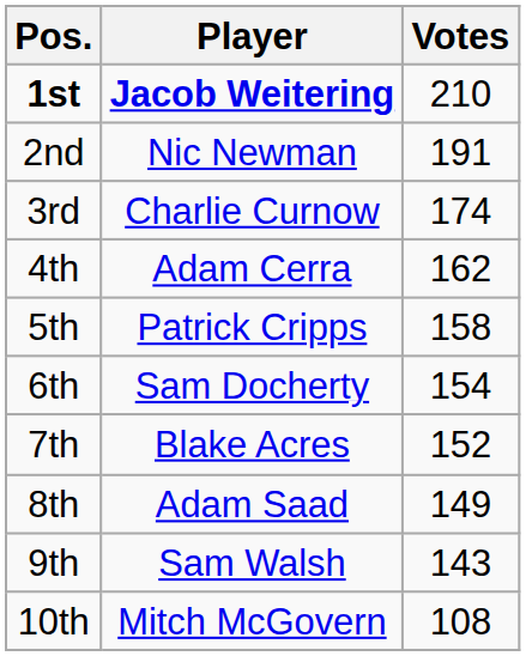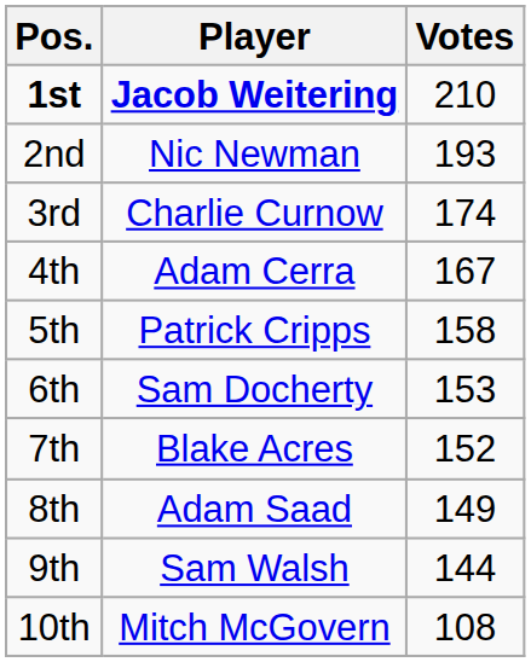2nd | Votes: 191 -> 193
4th | Votes: 162 -> 167
6th | Votes: 154 -> 153
9th | Votes: 143 -> 144
